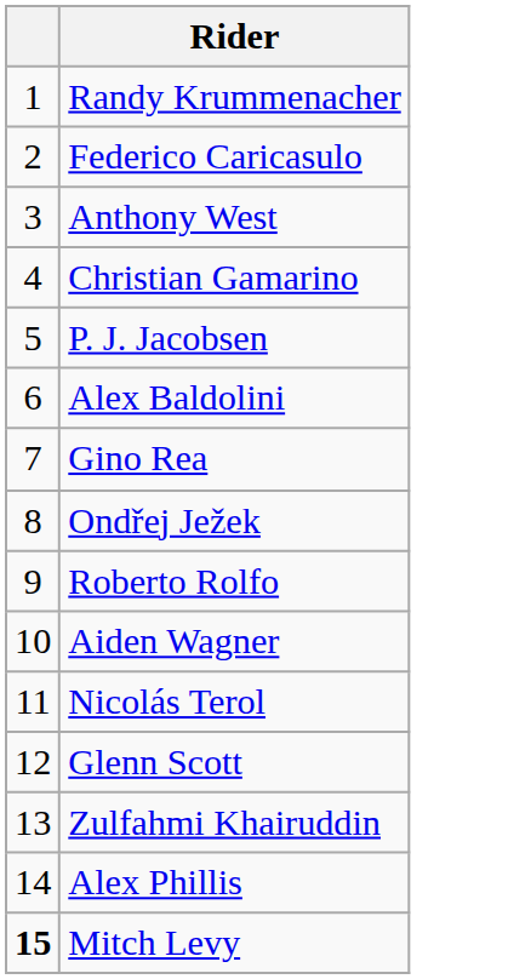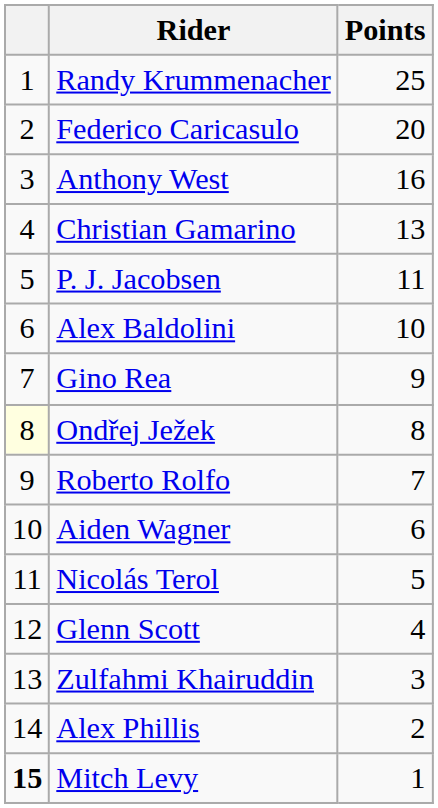+ column: Points | 25 | 20 | 16 | 13 | 11 | 10 | 9 | 8 | 7 | 6 | 5 | 4 | 3 | 2 | 1
Ondřej Ježek | column 1: no background -> lightyellow background
